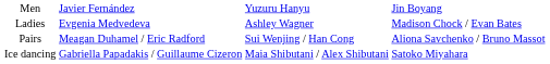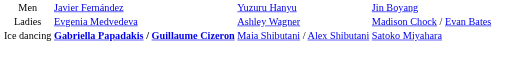- row: Pairs | Meagan Duhamel / Eric Radford | Sui Wenjing / Han Cong | Aliona Savchenko / Bruno Massot
Ice dancing | column 2: normal -> bold
